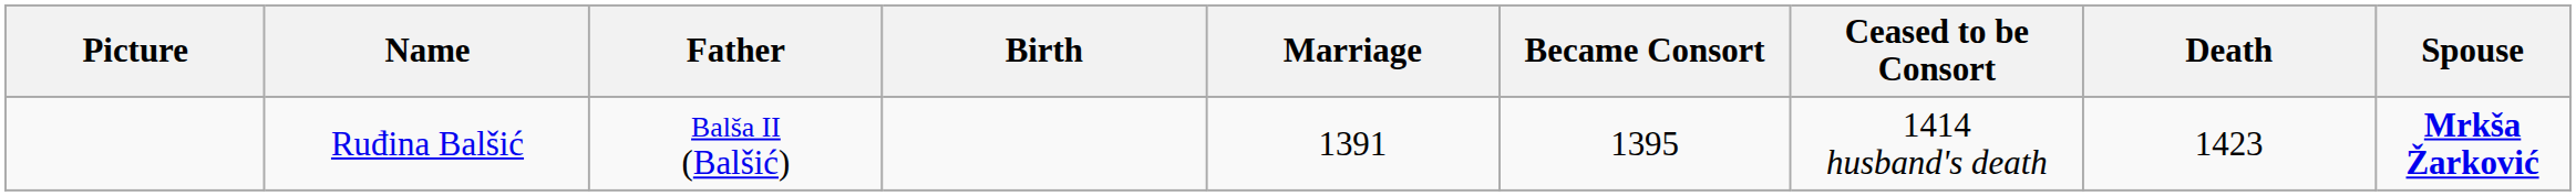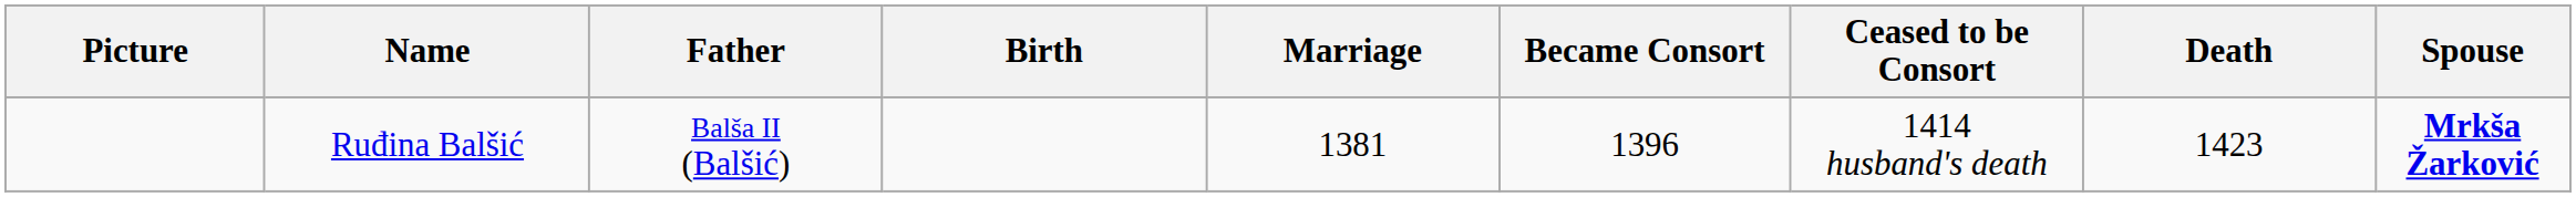Ruđina Balšić | Marriage: 1391 -> 1381
Ruđina Balšić | Became Consort: 1395 -> 1396
